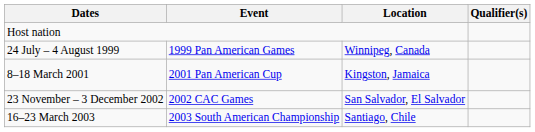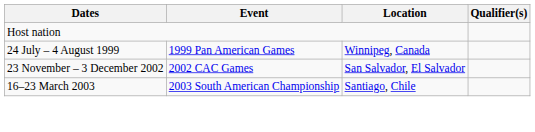- row: 8–18 March 2001 | 2001 Pan American Cup | Kingston, Jamaica
